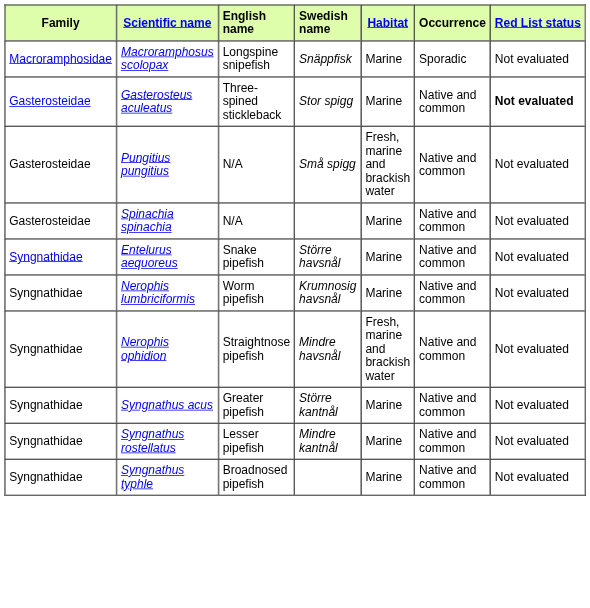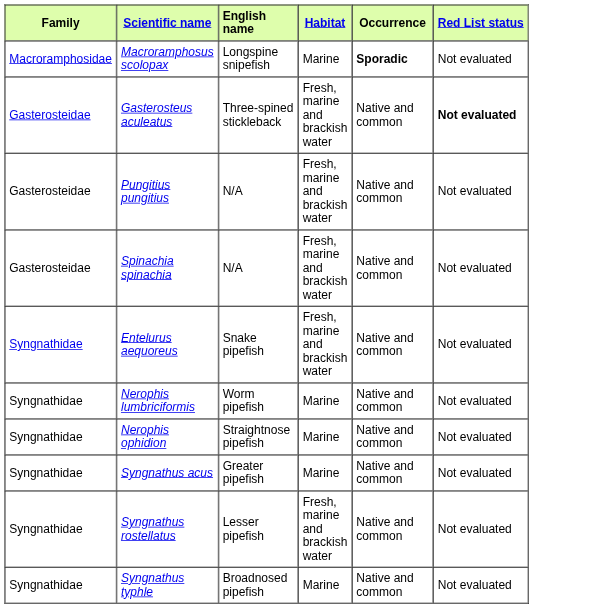- column: Swedish name | Snäppfisk | Stor spigg | Små spigg | Större havsnål | Krumnosig havsnål | Mindre havsnål | Större kantnål | Mindre kantnål
Macroramphosus scolopax | Occurrence: normal -> bold
Gasterosteus aculeatus | Habitat: Marine -> Fresh, marine and brackish water
Spinachia spinachia | Habitat: Marine -> Fresh, marine and brackish water
Entelurus aequoreus | Habitat: Marine -> Fresh, marine and brackish water
Nerophis ophidion | Habitat: Fresh, marine and brackish water -> Marine
Syngnathus rostellatus | Habitat: Marine -> Fresh, marine and brackish water
